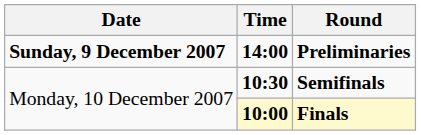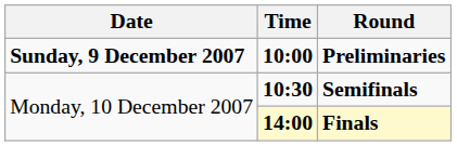Preliminaries | Time: 14:00 -> 10:00
Finals | Time: 10:00 -> 14:00
